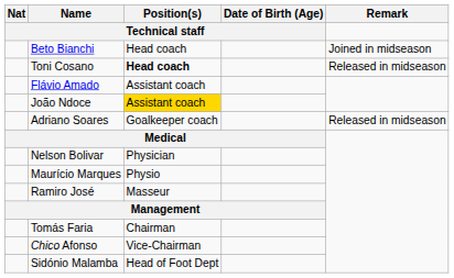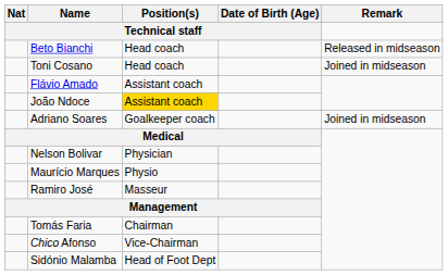Beto Bianchi | Remark: Joined in midseason -> Released in midseason
Toni Cosano | Position(s) / Technical staff: bold -> normal
Toni Cosano | Remark: Released in midseason -> Joined in midseason
Adriano Soares | Remark: Released in midseason -> Joined in midseason
